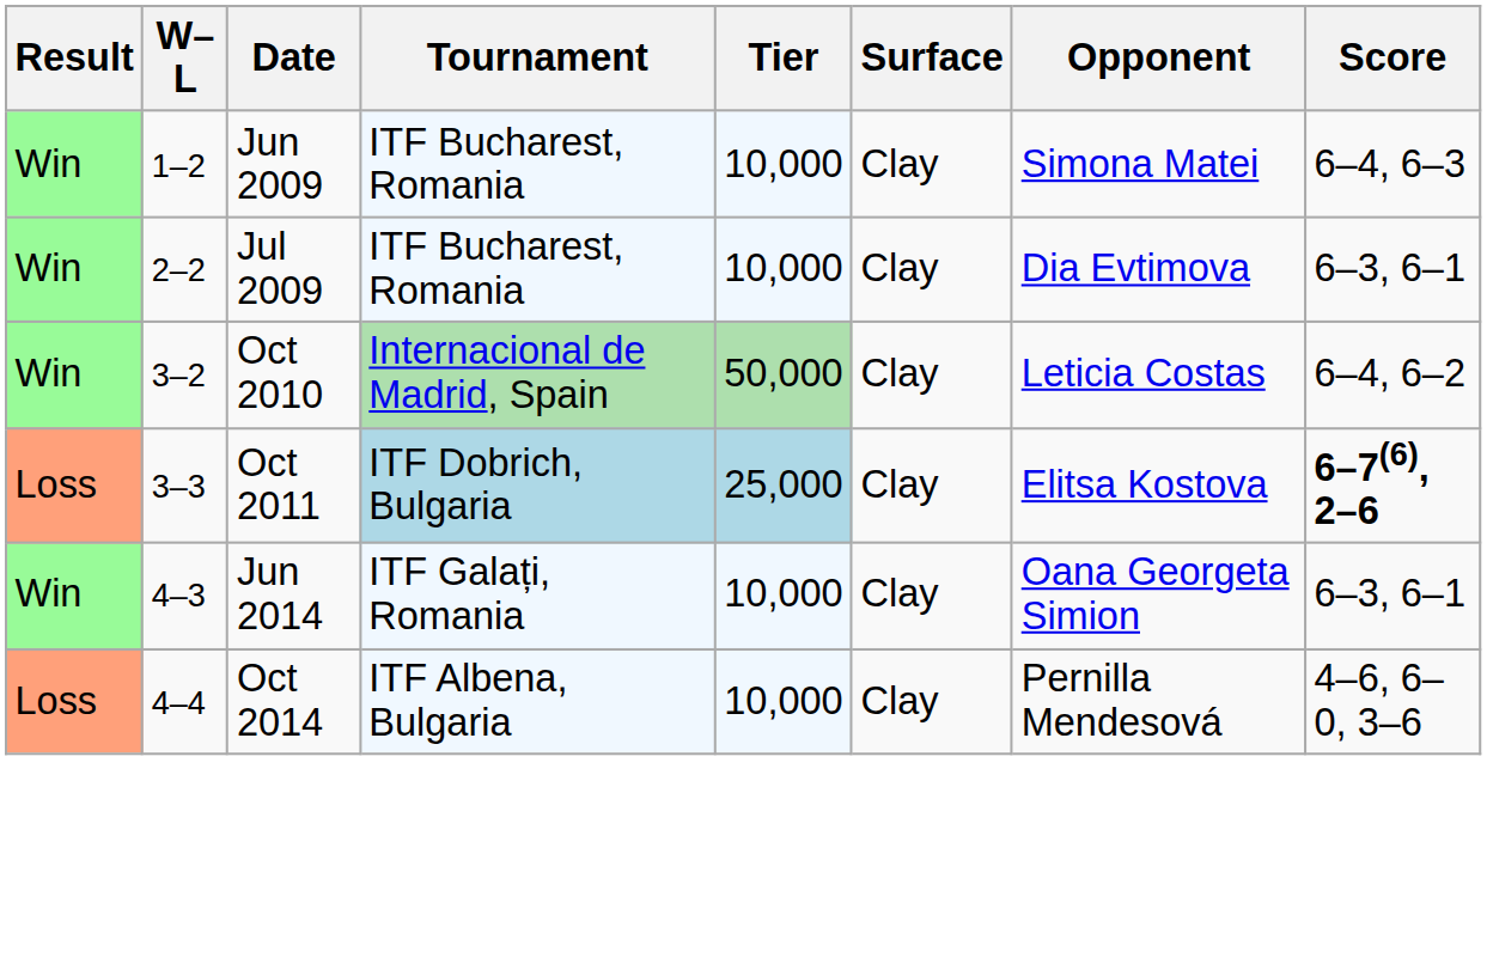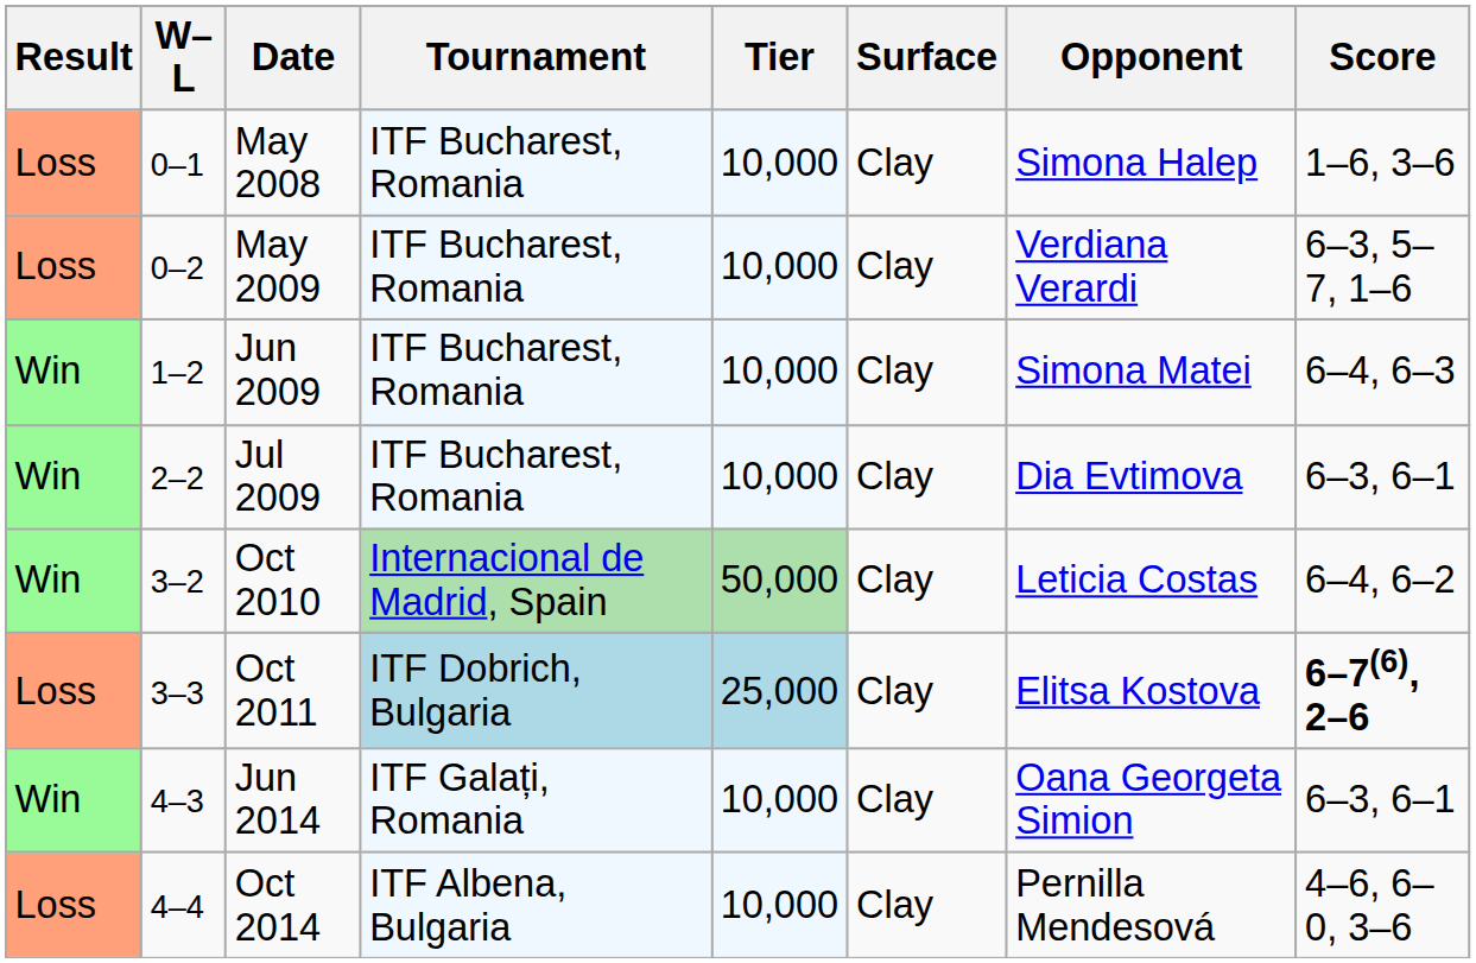+ row: Loss | 0–1 | May 2008 | ITF Bucharest, Romania | 10,000 | Clay | Simona Halep | 1–6, 3–6
+ row: Loss | 0–2 | May 2009 | ITF Bucharest, Romania | 10,000 | Clay | Verdiana Verardi | 6–3, 5–7, 1–6
